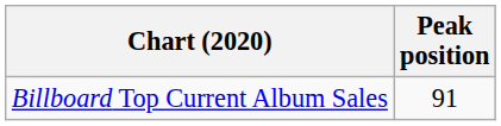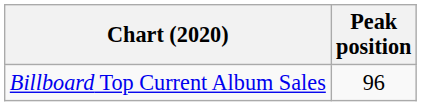Billboard Top Current Album Sales | Peak position: 91 -> 96
